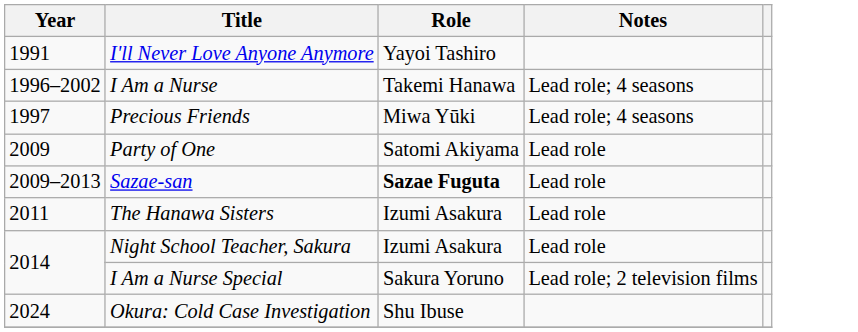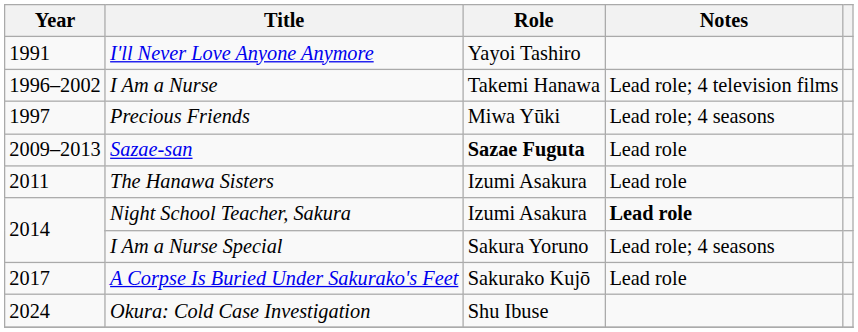I Am a Nurse | Notes: Lead role; 4 seasons -> Lead role; 4 television films
- row: 2009 | Party of One | Satomi Akiyama | Lead role
Night School Teacher, Sakura | Notes: normal -> bold
I Am a Nurse Special | Notes: Lead role; 2 television films -> Lead role; 4 seasons
+ row: 2017 | A Corpse Is Buried Under Sakurako's Feet | Sakurako Kujō | Lead role
